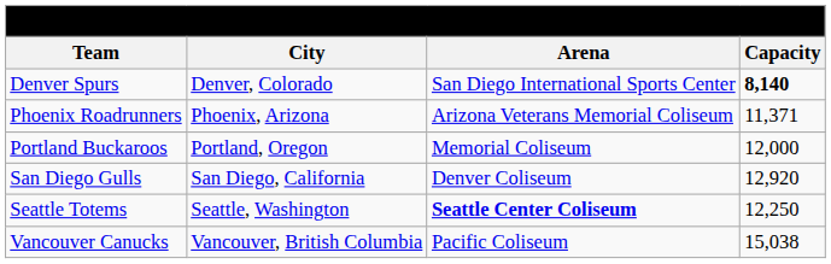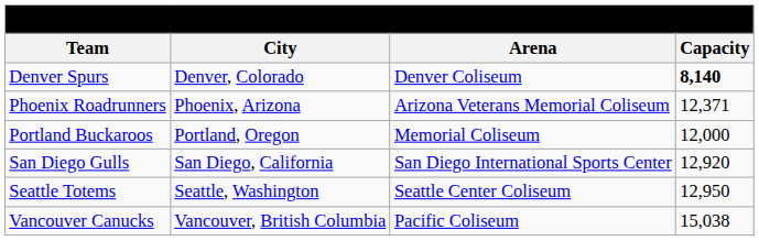Denver Spurs | Arena: San Diego International Sports Center -> Denver Coliseum
Phoenix Roadrunners | Capacity: 11,371 -> 12,371
San Diego Gulls | Arena: Denver Coliseum -> San Diego International Sports Center
Seattle Totems | Arena: bold -> normal
Seattle Totems | Capacity: 12,250 -> 12,950
